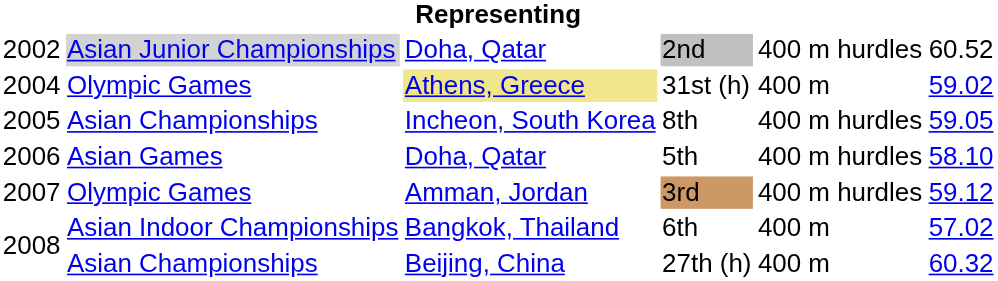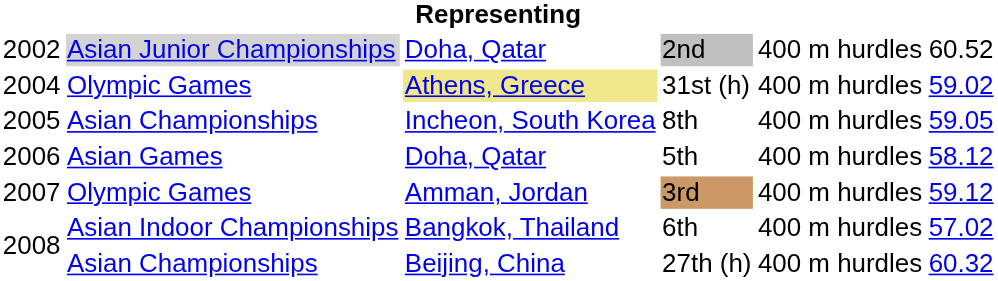31st (h) | column 5: 400 m -> 400 m hurdles
5th | column 6: 58.10 -> 58.12
6th | column 5: 400 m -> 400 m hurdles
27th (h) | column 5: 400 m -> 400 m hurdles
